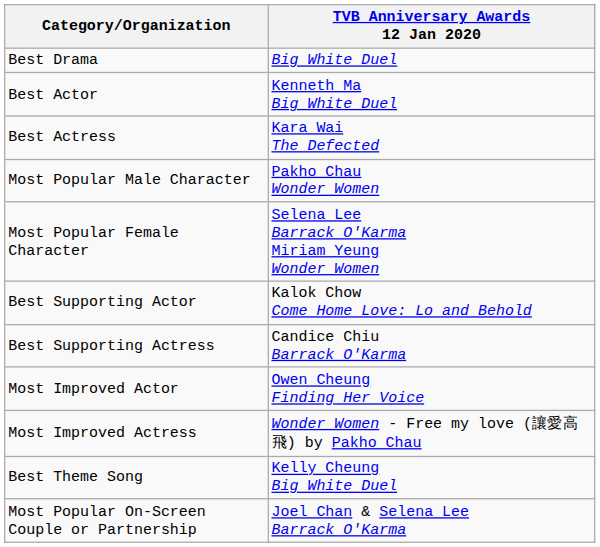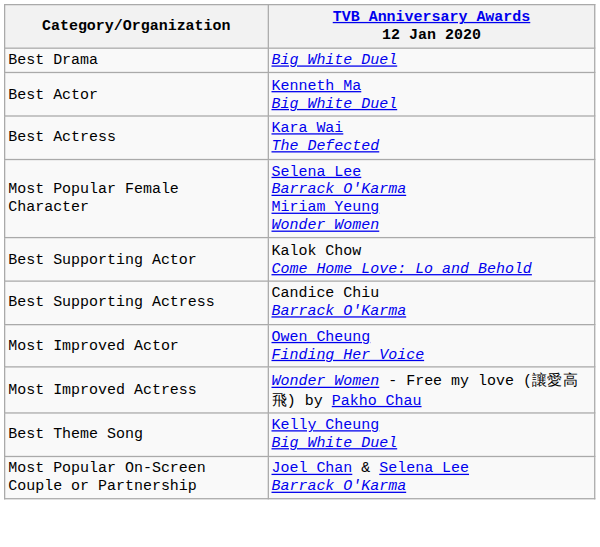- row: Most Popular Male Character | Pakho Chau Wonder Women
